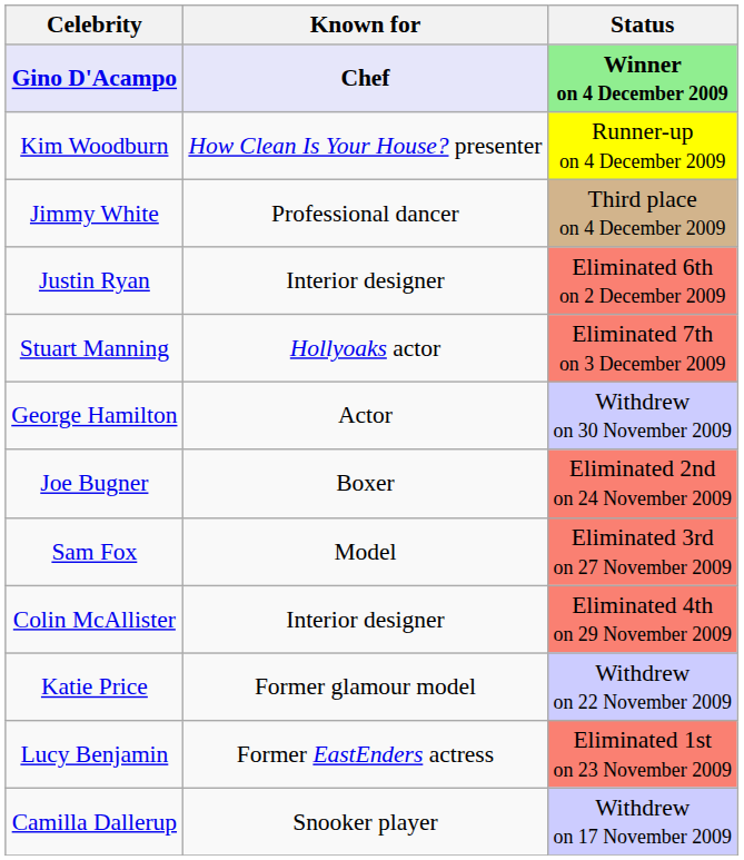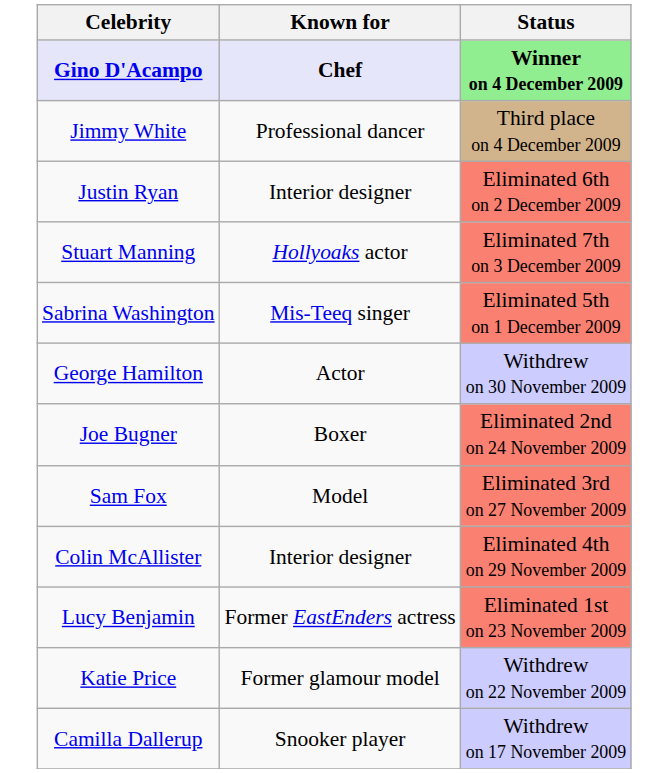- row: Kim Woodburn | How Clean Is Your House? presenter | Runner-up on 4 December 2009
+ row: Sabrina Washington | Mis-Teeq singer | Eliminated 5th on 1 December 2009
rows swapped: Lucy Benjamin <-> Katie Price
